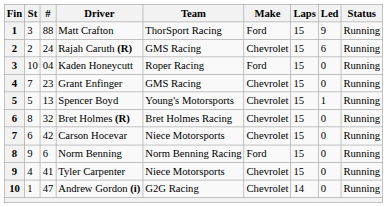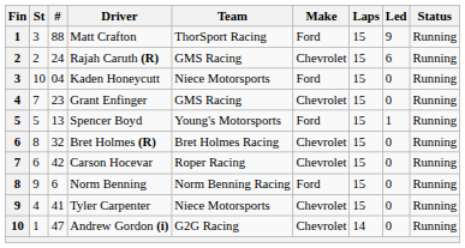Kaden Honeycutt | Team: Roper Racing -> Niece Motorsports
Spencer Boyd | Make: Chevrolet -> Ford
Carson Hocevar | Team: Niece Motorsports -> Roper Racing
